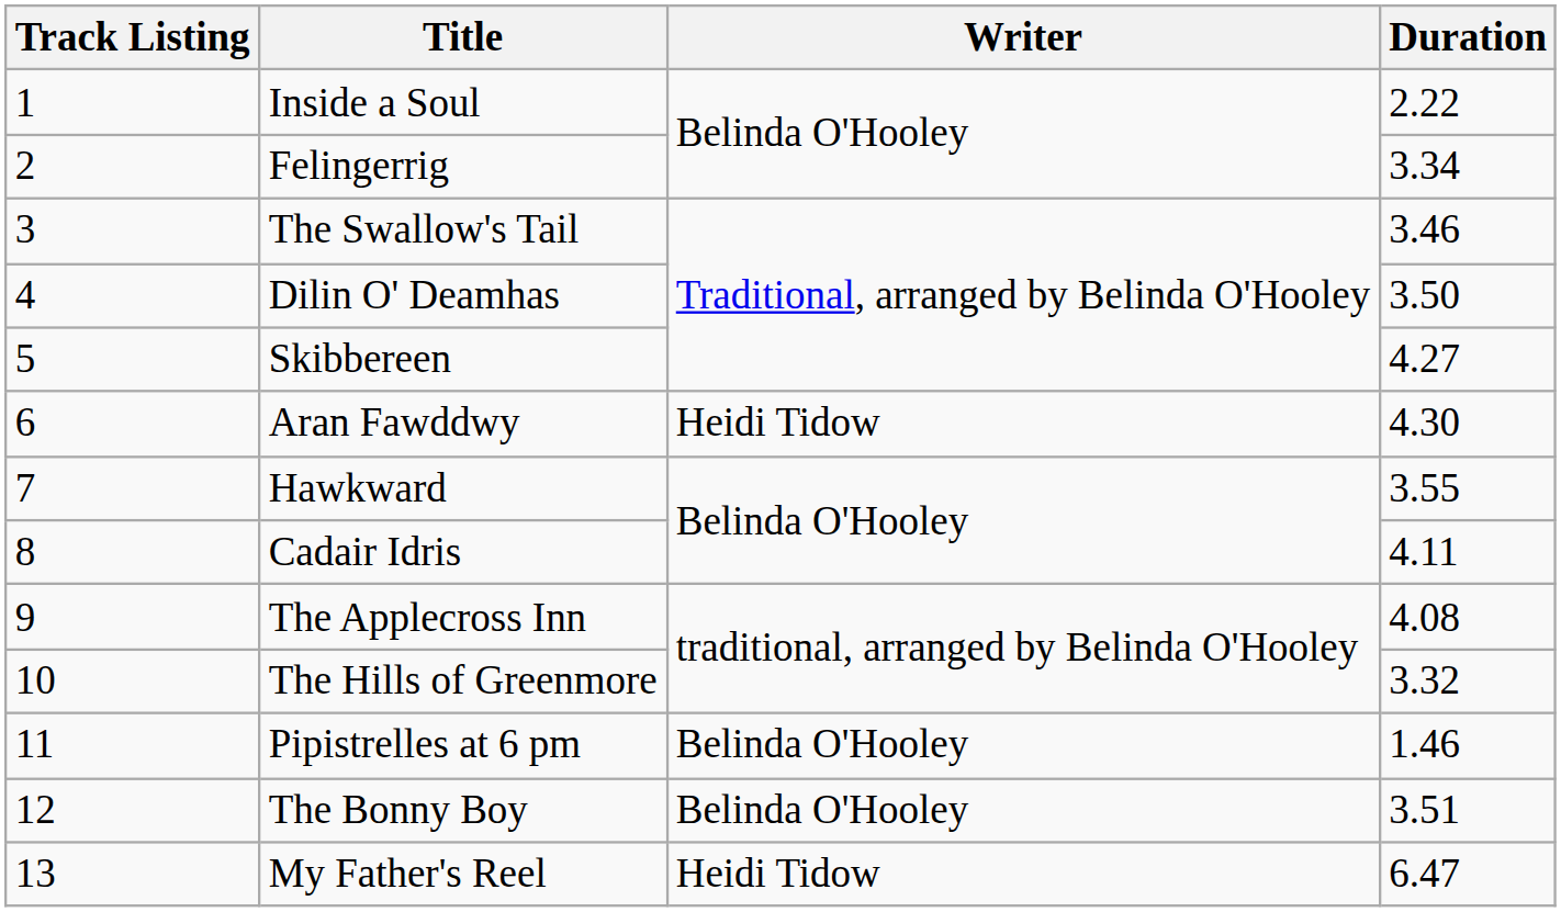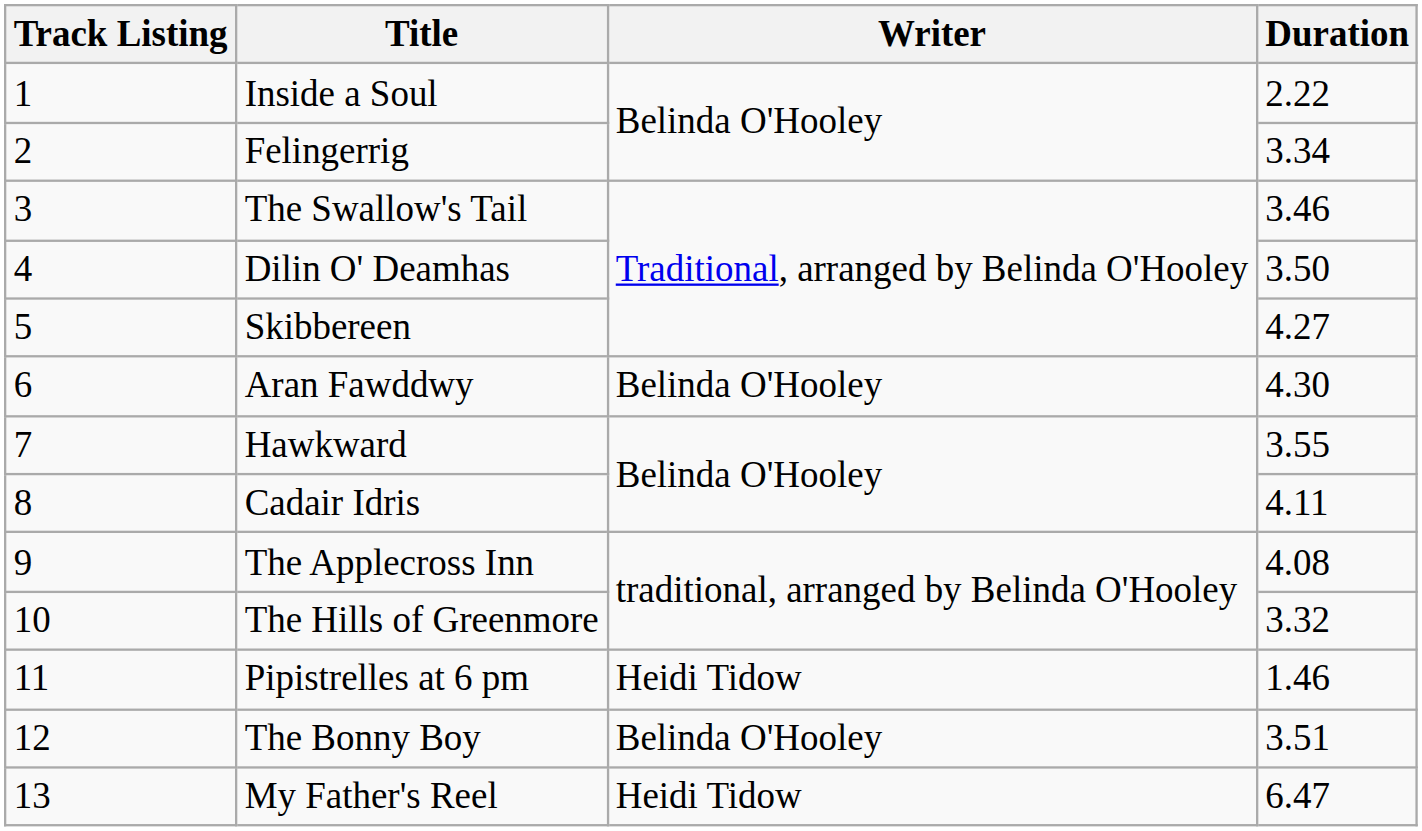Aran Fawddwy | Writer: Heidi Tidow -> Belinda O'Hooley
Pipistrelles at 6 pm | Writer: Belinda O'Hooley -> Heidi Tidow
